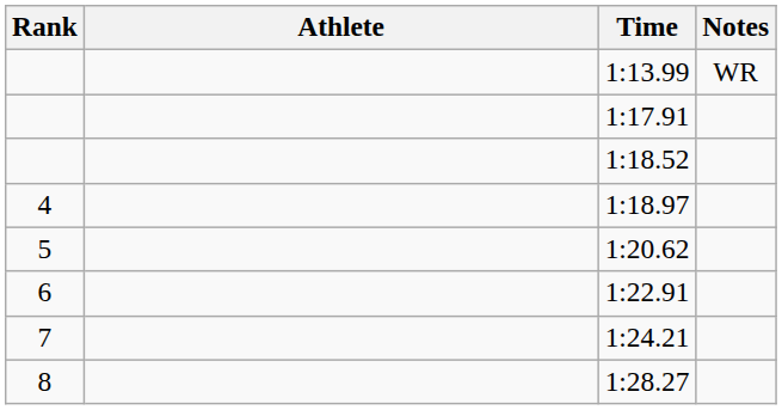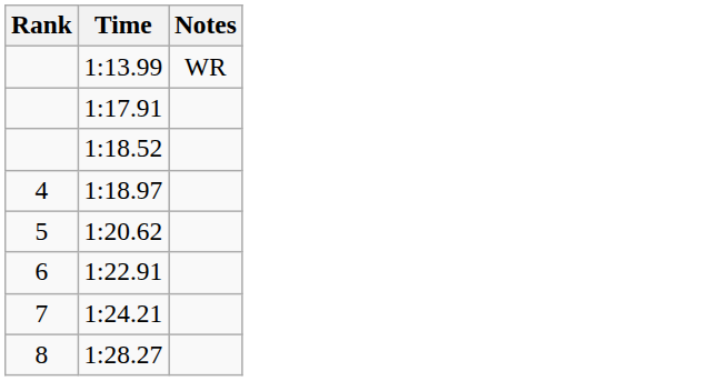- column: Athlete
